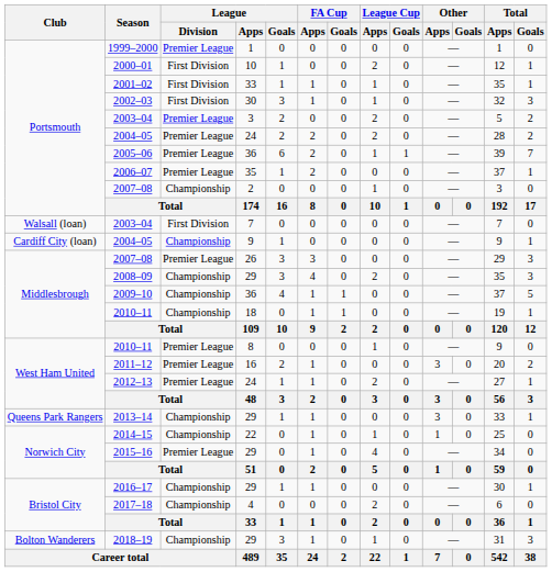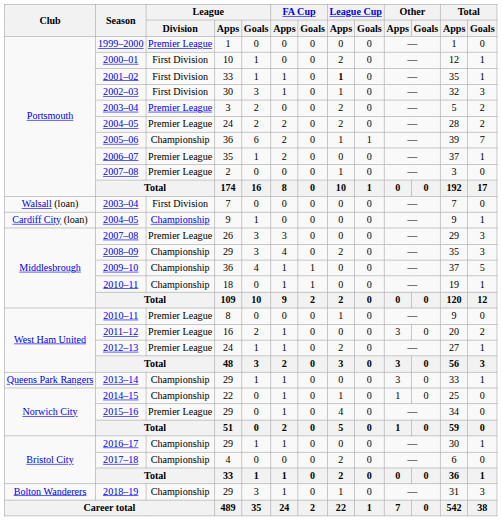2001–02 | League Cup / Apps: normal -> bold
2005–06 | League / Division: Premier League -> Championship
2007–08 / 2 | League / Division: Championship -> Premier League
